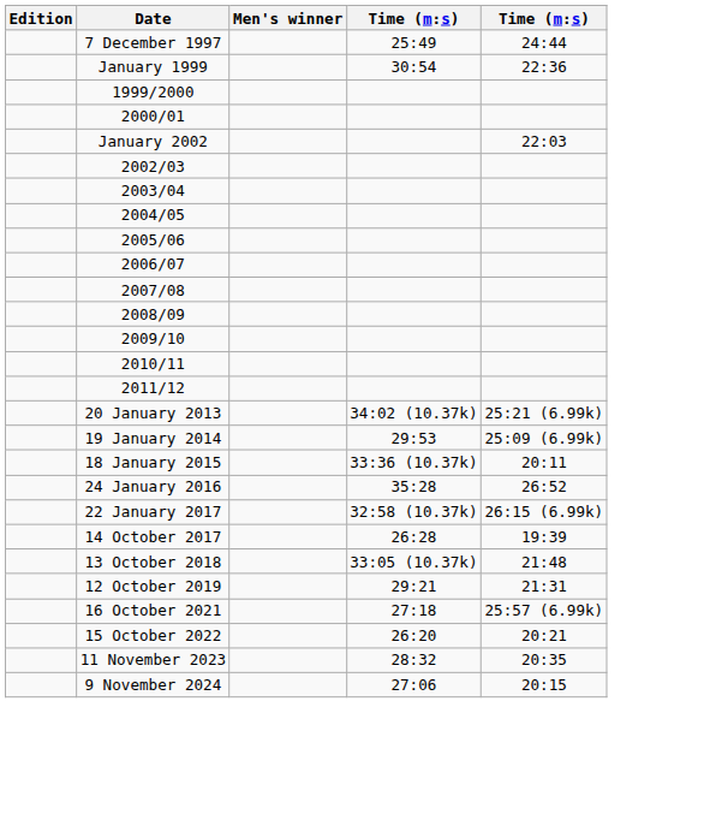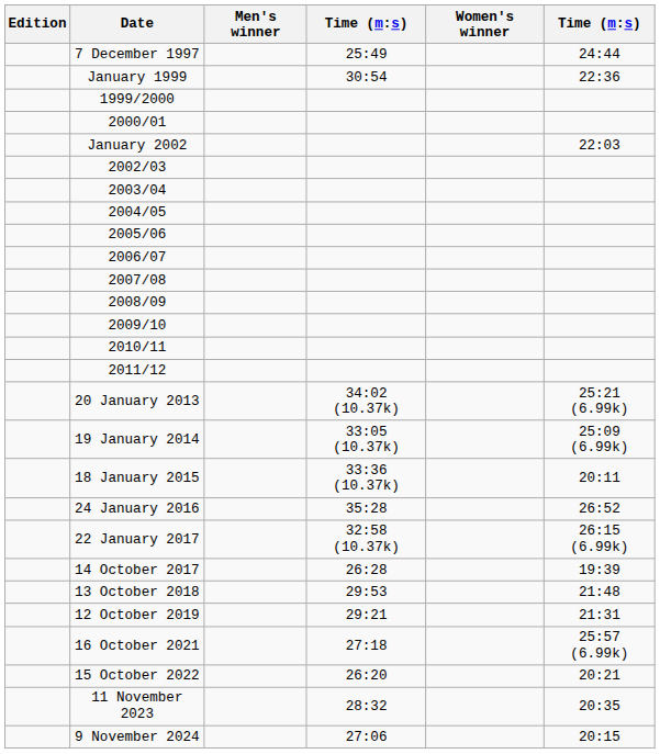+ column: Women's winner
19 January 2014 | column 4: 29:53 -> 33:05 (10.37k)
13 October 2018 | column 4: 33:05 (10.37k) -> 29:53
